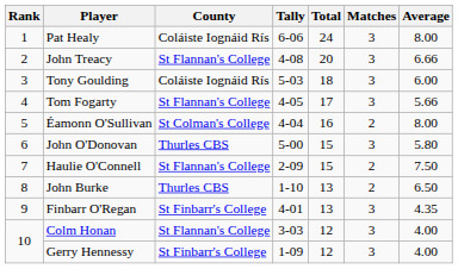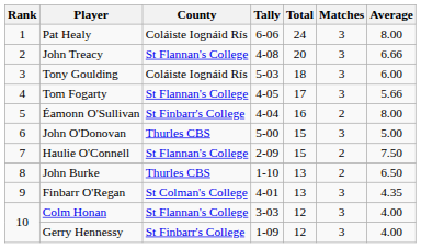Éamonn O'Sullivan | County: St Colman's College -> St Finbarr's College
John O'Donovan | Average: 5.80 -> 5.00
Finbarr O'Regan | County: St Finbarr's College -> St Colman's College
